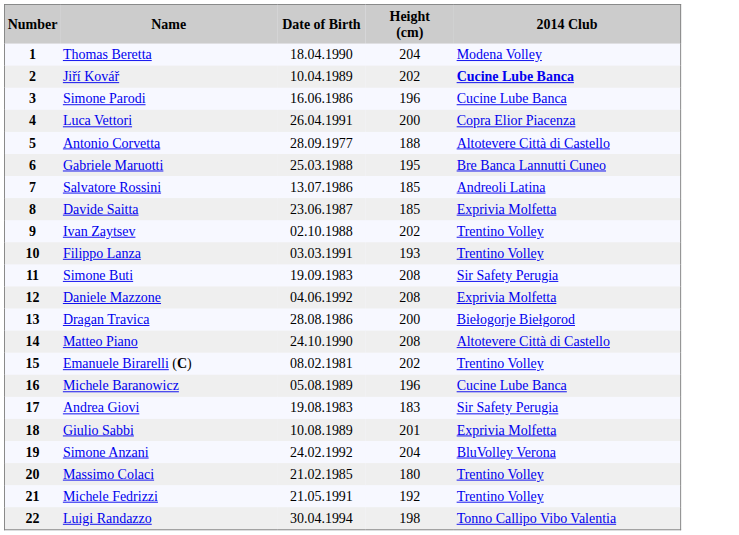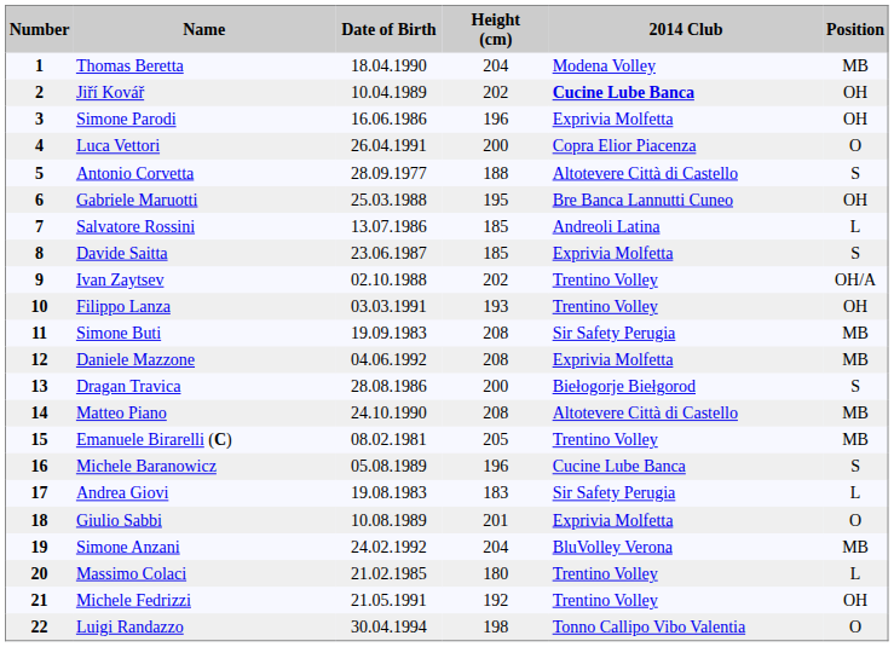+ column: Position | MB | OH | OH | O | S | OH | L | S | OH/A | OH | MB | MB | S | MB | MB | S | L | O | MB | L | OH | O
Simone Parodi | 2014 Club: Cucine Lube Banca -> Exprivia Molfetta
Emanuele Birarelli (C) | Height (cm): 202 -> 205
